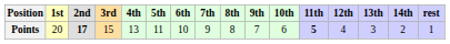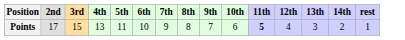- column: 1st | 20
Points | 2nd: bold -> normal
